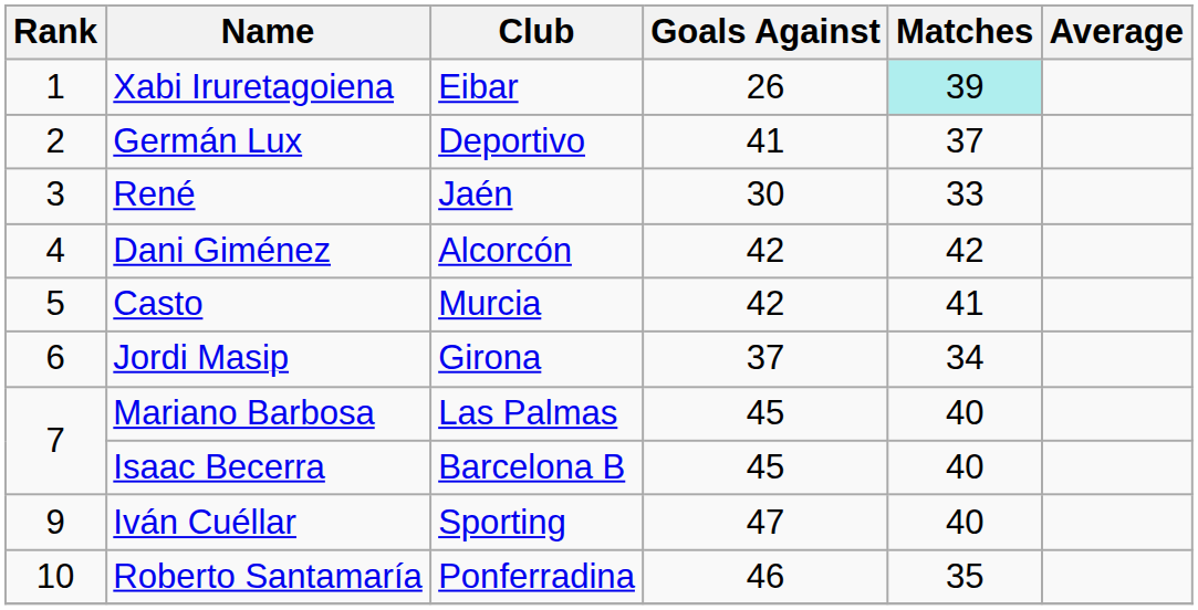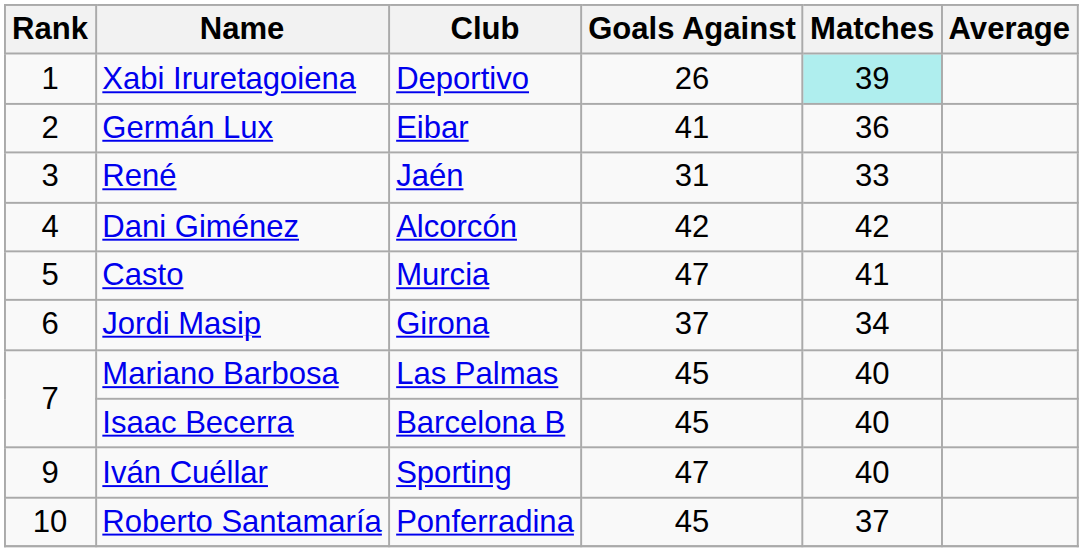Xabi Iruretagoiena | Club: Eibar -> Deportivo
Germán Lux | Club: Deportivo -> Eibar
Germán Lux | Matches: 37 -> 36
René | Goals Against: 30 -> 31
Casto | Goals Against: 42 -> 47
Roberto Santamaría | Goals Against: 46 -> 45
Roberto Santamaría | Matches: 35 -> 37
